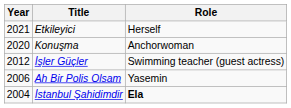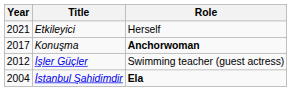Konuşma | Year: 2020 -> 2017
Konuşma | Role: normal -> bold
- row: 2006 | Ah Bir Polis Olsam | Yasemin
